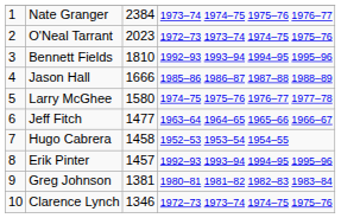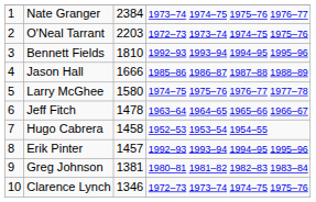O'Neal Tarrant | column 3: 2023 -> 2203
Jeff Fitch | column 3: 1477 -> 1478
